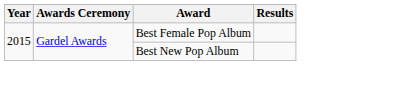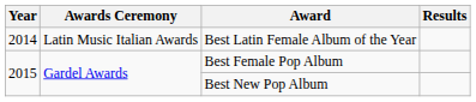+ row: 2014 | Latin Music Italian Awards | Best Latin Female Album of the Year
